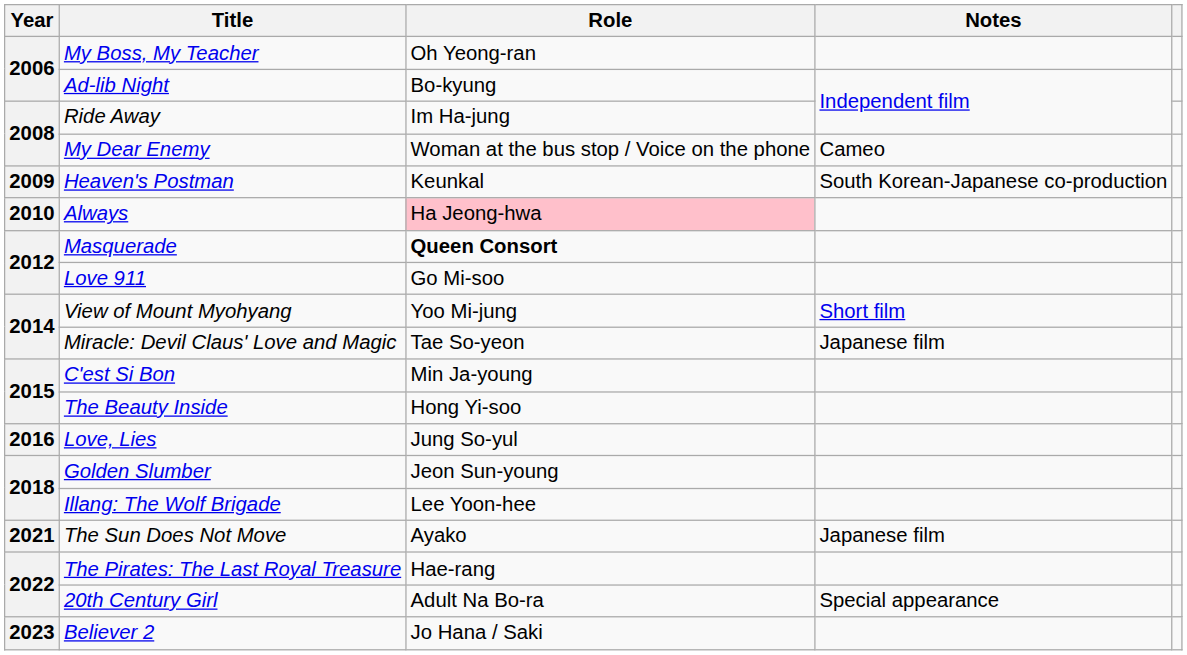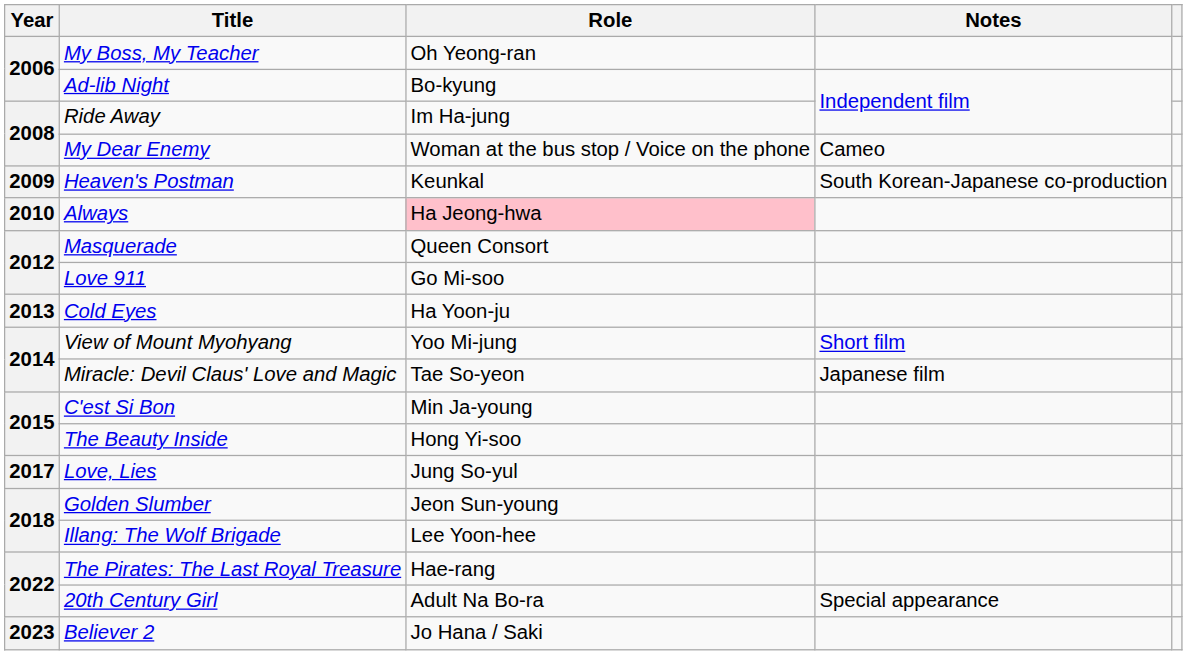Masquerade | Role: bold -> normal
+ row: 2013 | Cold Eyes | Ha Yoon-ju
Love, Lies | Year: 2016 -> 2017
- row: 2021 | The Sun Does Not Move | Ayako | Japanese film
